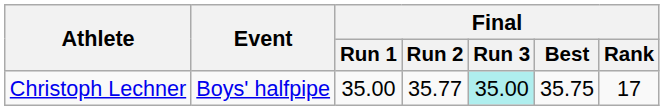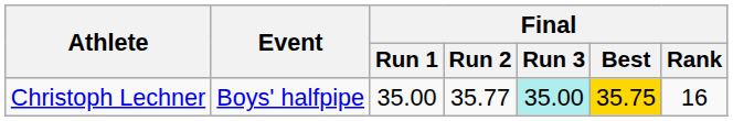Christoph Lechner | Final / Best: no background -> gold background
Christoph Lechner | Final / Rank: 17 -> 16
